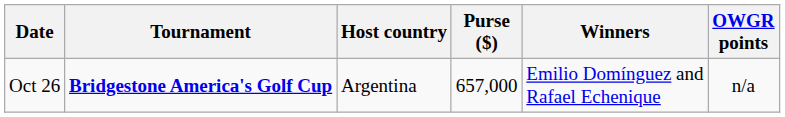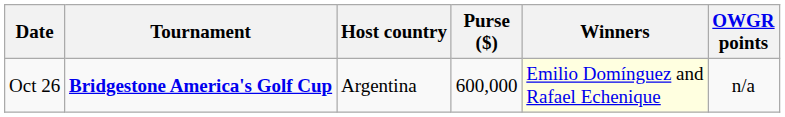Oct 26 | Purse ($): 657,000 -> 600,000
Oct 26 | Winners: no background -> lightyellow background
